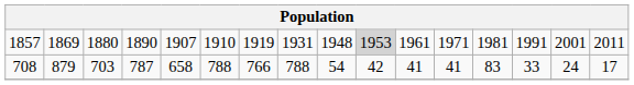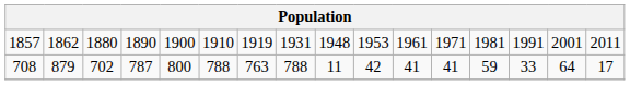1857 | column 2: 1869 -> 1862
1857 | column 5: 1907 -> 1900
1857 | column 10: lightgrey background -> no background
708 | column 3: 703 -> 702
708 | column 5: 658 -> 800
708 | column 7: 766 -> 763
708 | column 9: 54 -> 11
708 | column 13: 83 -> 59
708 | column 15: 24 -> 64
